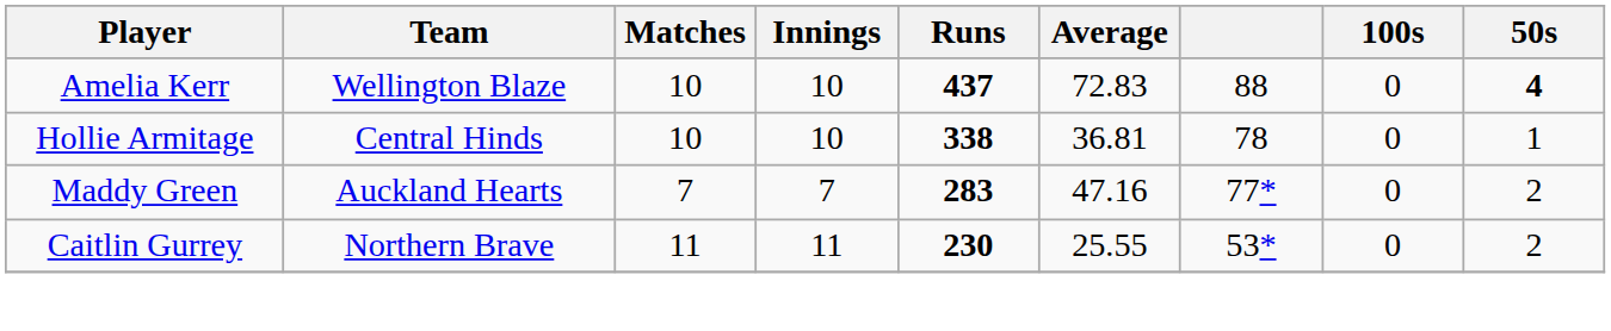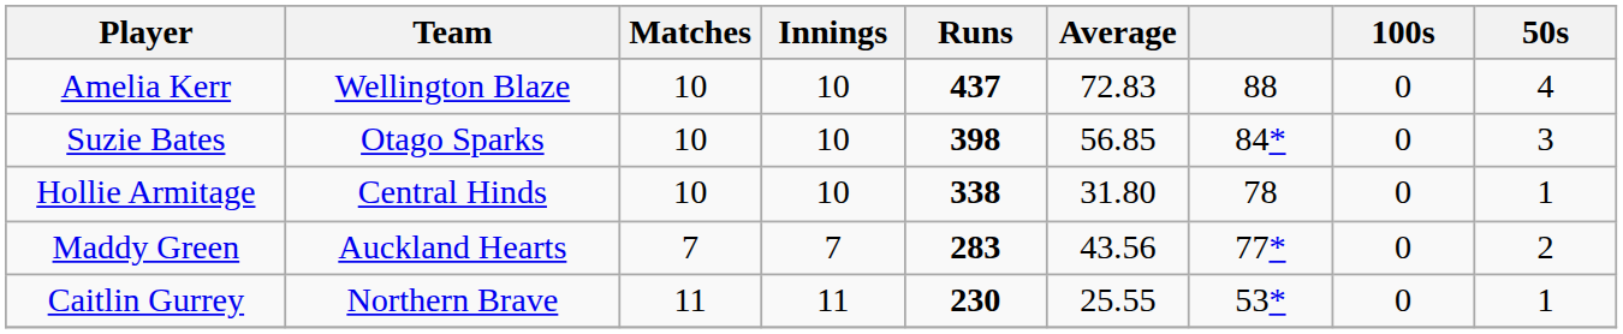Amelia Kerr | 50s: bold -> normal
+ row: Suzie Bates | Otago Sparks | 10 | 10 | 398 | 56.85 | 84* | 0 | 3
Hollie Armitage | Average: 36.81 -> 31.80
Maddy Green | Average: 47.16 -> 43.56
Caitlin Gurrey | 50s: 2 -> 1
